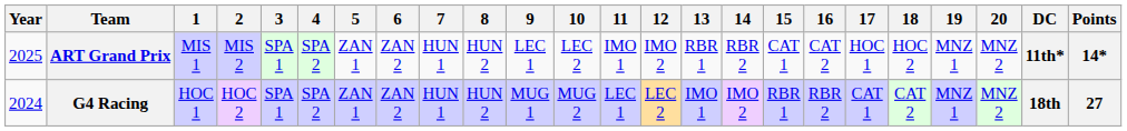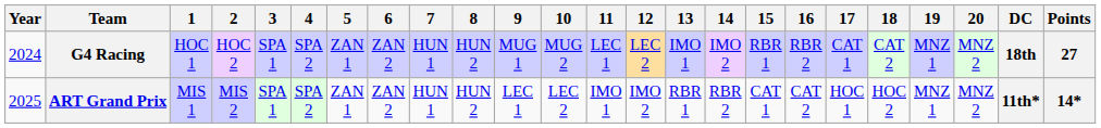rows swapped: G4 Racing <-> ART Grand Prix
